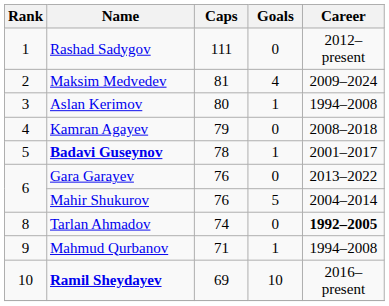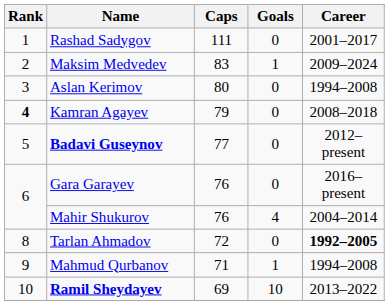Rashad Sadygov | Career: 2012–present -> 2001–2017
Maksim Medvedev | Caps: 81 -> 83
Maksim Medvedev | Goals: 4 -> 1
Aslan Kerimov | Goals: 1 -> 0
Kamran Agayev | Rank: normal -> bold
Badavi Guseynov | Caps: 78 -> 77
Badavi Guseynov | Goals: 1 -> 0
Badavi Guseynov | Career: 2001–2017 -> 2012–present
Gara Garayev | Career: 2013–2022 -> 2016–present
Mahir Shukurov | Goals: 5 -> 4
Tarlan Ahmadov | Caps: 74 -> 72
Ramil Sheydayev | Career: 2016–present -> 2013–2022
